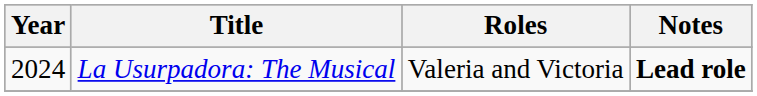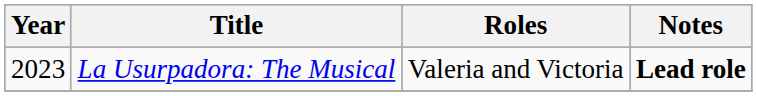La Usurpadora: The Musical | Year: 2024 -> 2023
